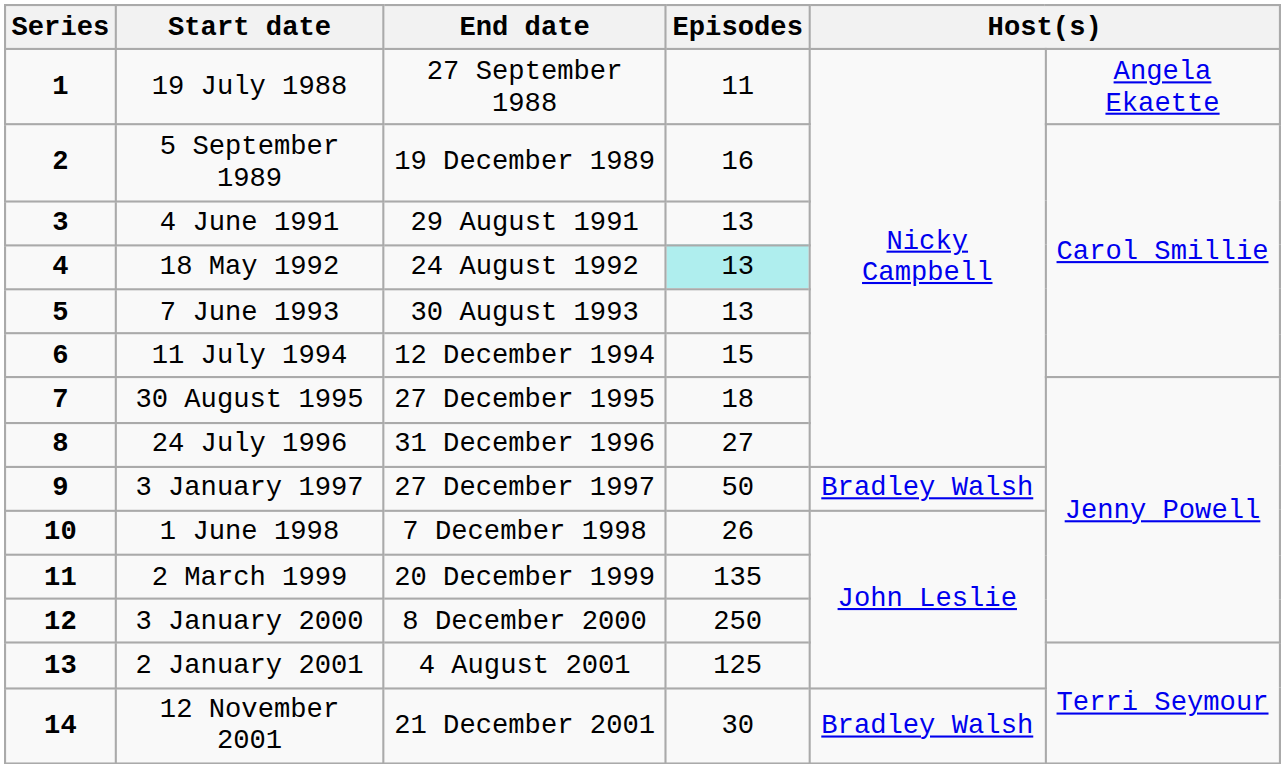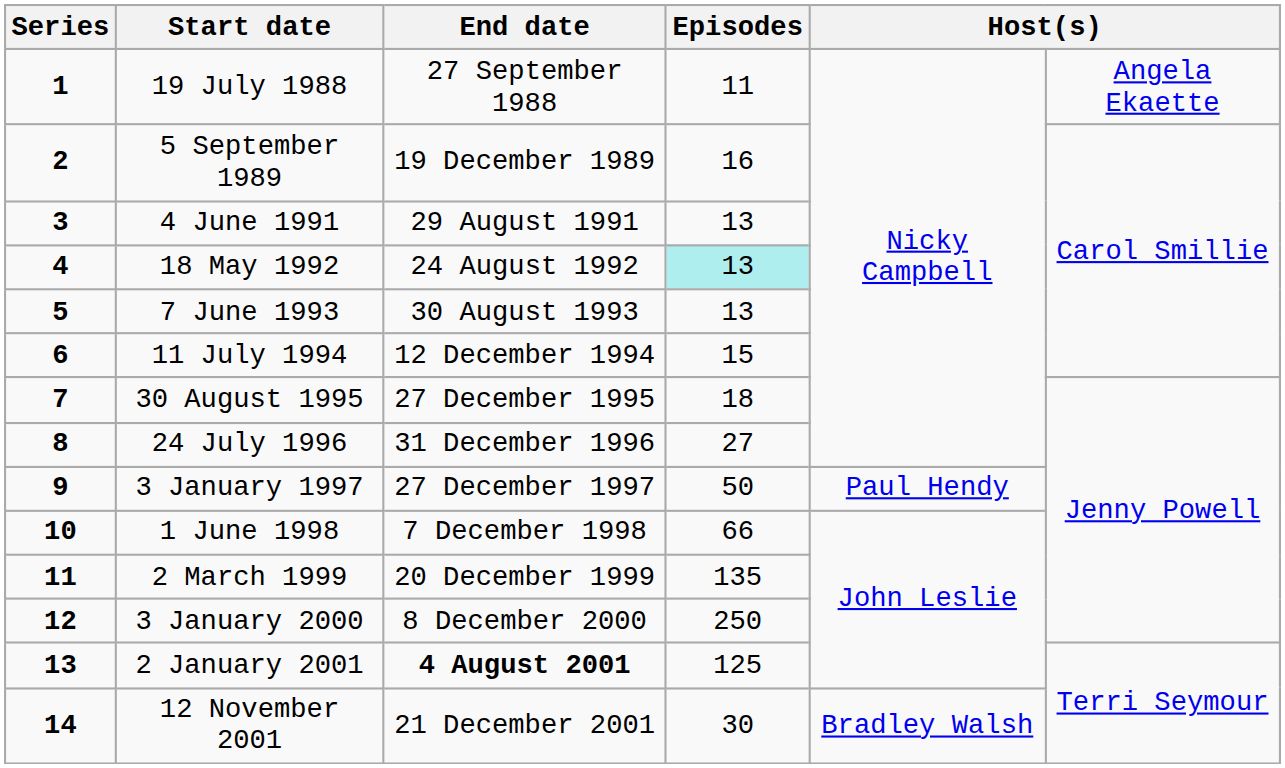3 January 1997 | column 5: Bradley Walsh -> Paul Hendy
1 June 1998 | Episodes: 26 -> 66
2 January 2001 | End date: normal -> bold
